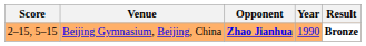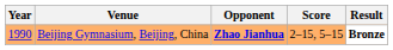columns swapped: Year <-> Score
